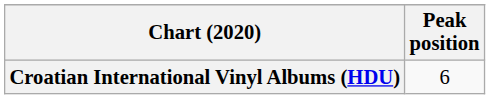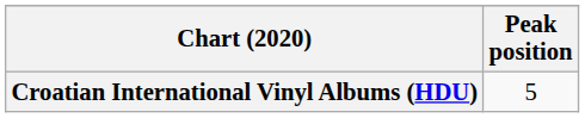Croatian International Vinyl Albums (HDU) | Peak position: 6 -> 5
